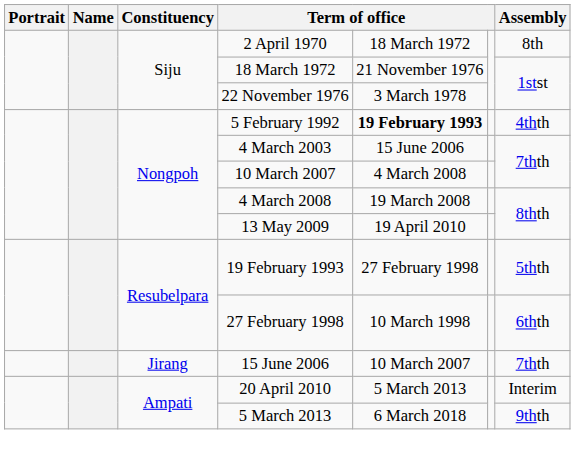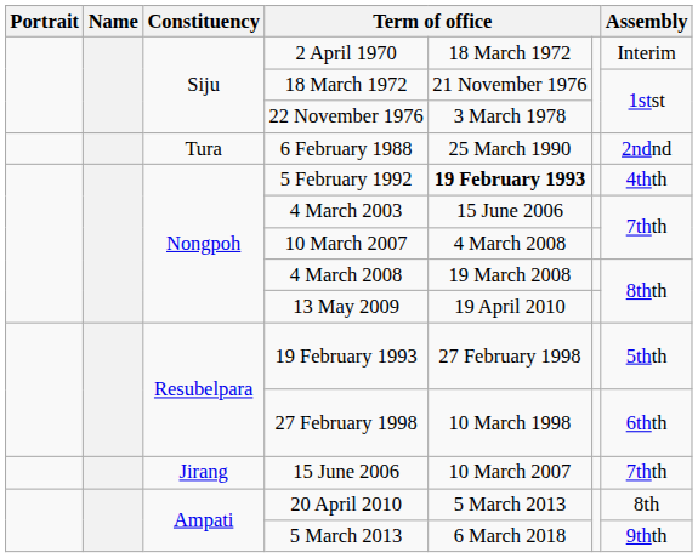2 April 1970 | Assembly: 8th -> Interim
+ row: Tura | 6 February 1988 | 25 March 1990 | 2ndnd
20 April 2010 | Assembly: Interim -> 8th
